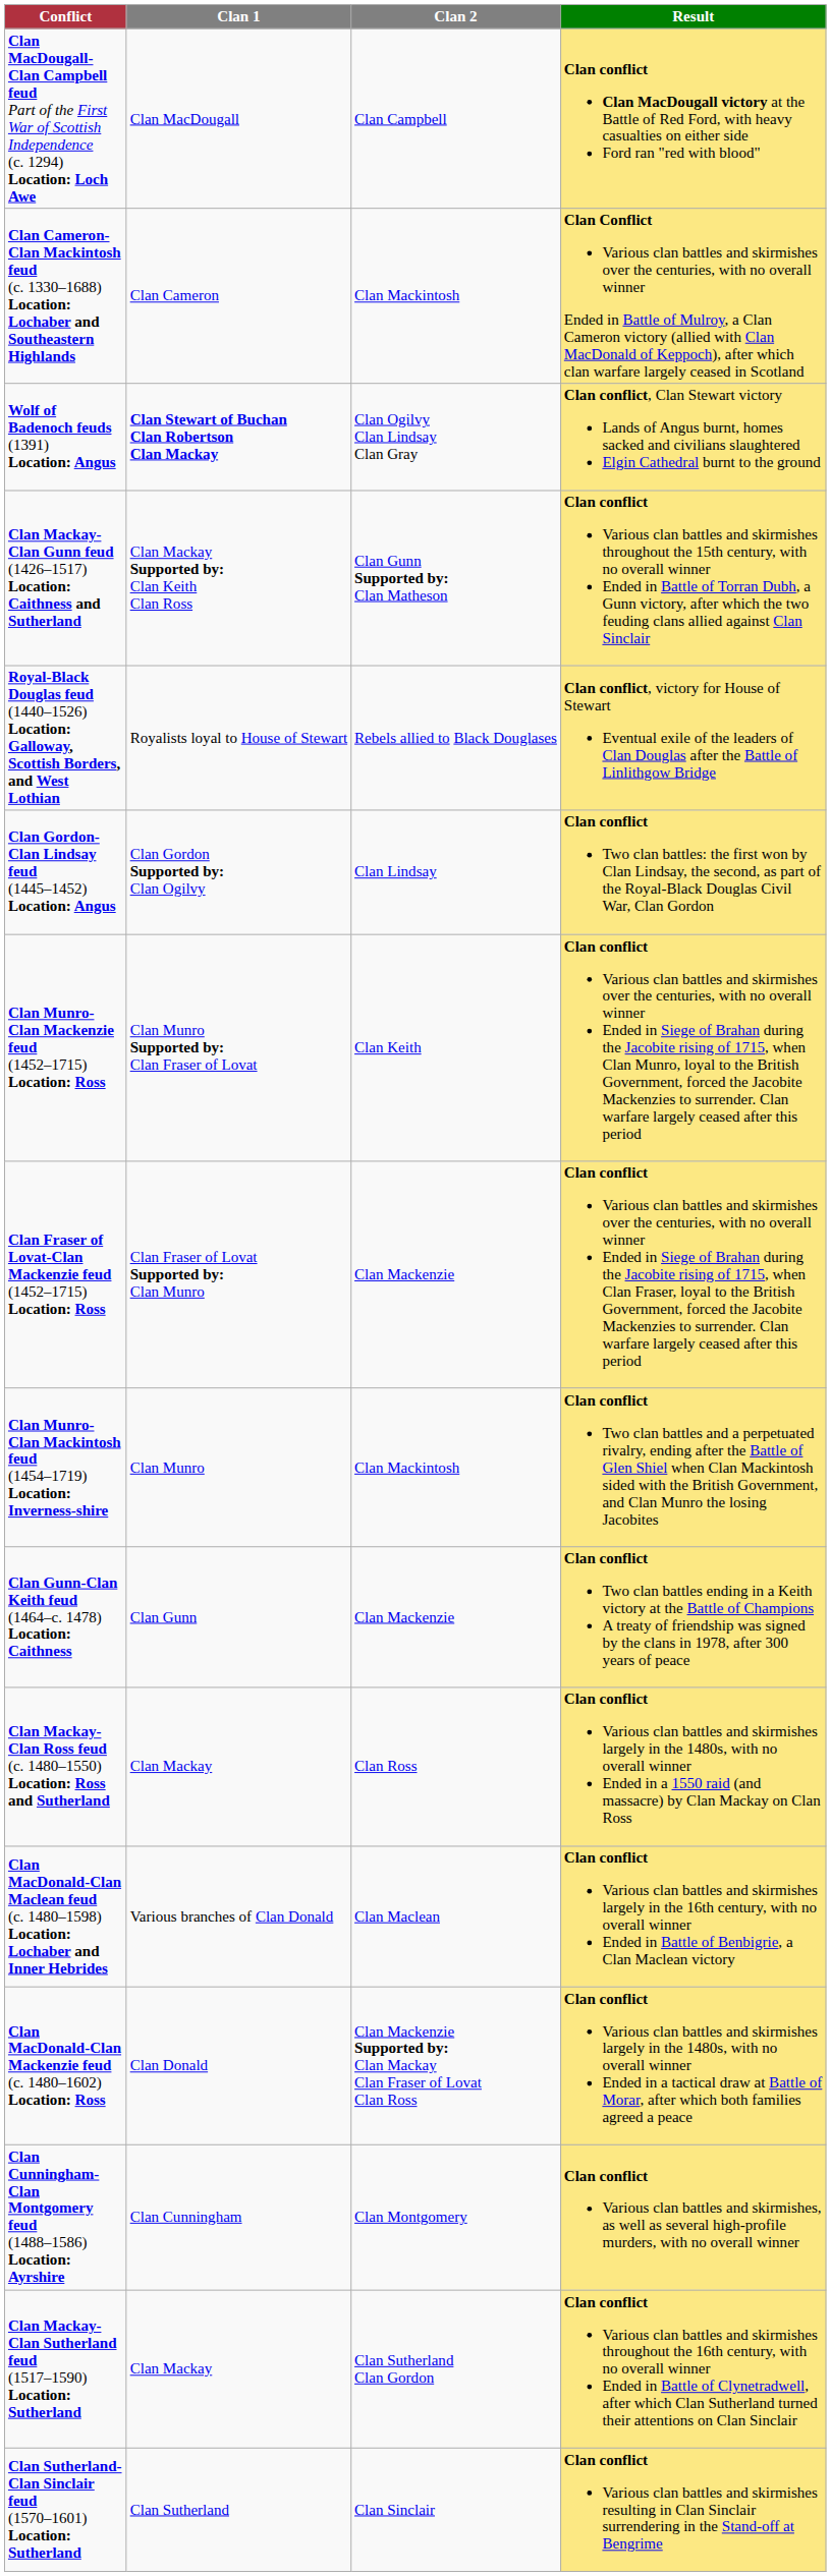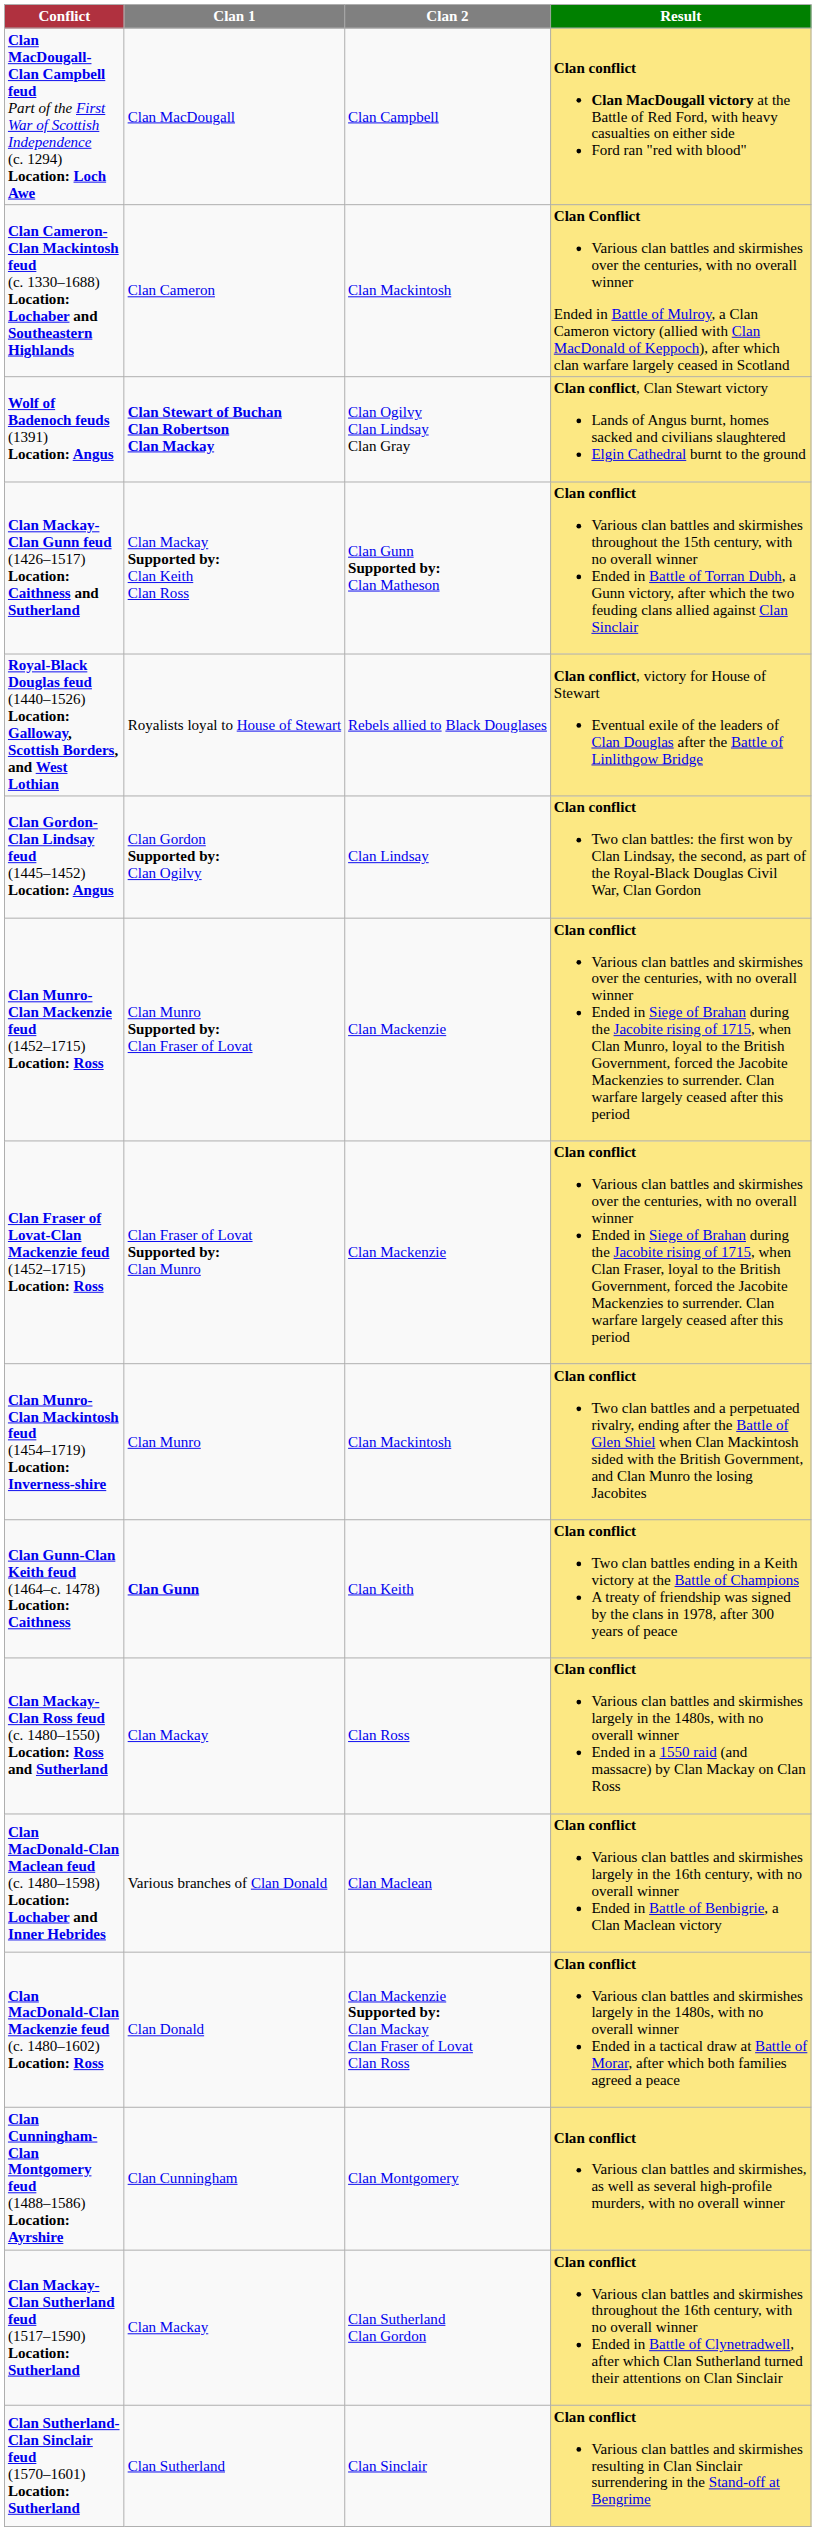Clan Munro-Clan Mackenzie feud (1452–1715) Location: Ross | Clan 2: Clan Keith -> Clan Mackenzie
Clan Gunn-Clan Keith feud (1464–c. 1478) Location: Caithness | Clan 1: normal -> bold
Clan Gunn-Clan Keith feud (1464–c. 1478) Location: Caithness | Clan 2: Clan Mackenzie -> Clan Keith
